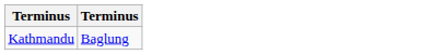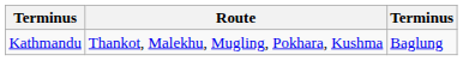+ column: Route | Thankot, Malekhu, Mugling, Pokhara, Kushma
